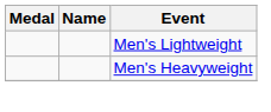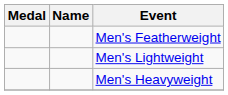+ row: Men's Featherweight
